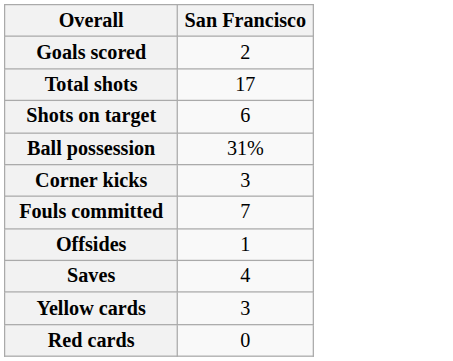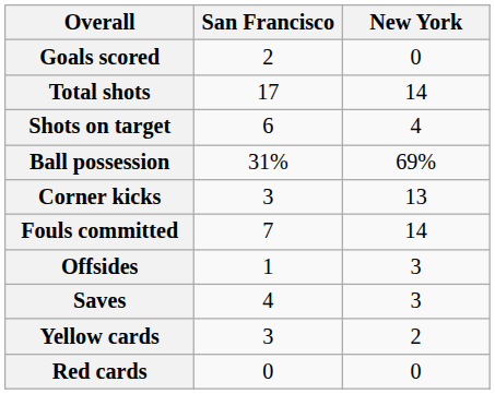+ column: New York | 0 | 14 | 4 | 69% | 13 | 14 | 3 | 3 | 2 | 0
